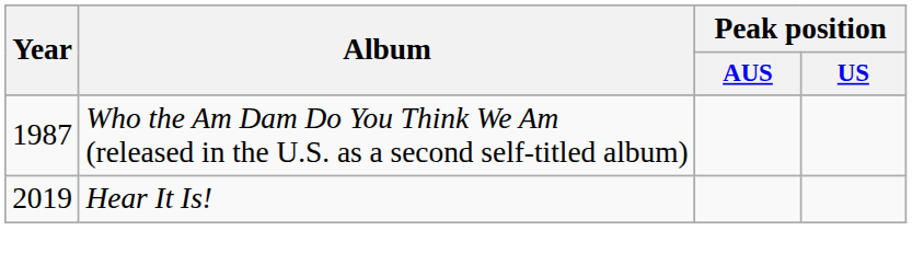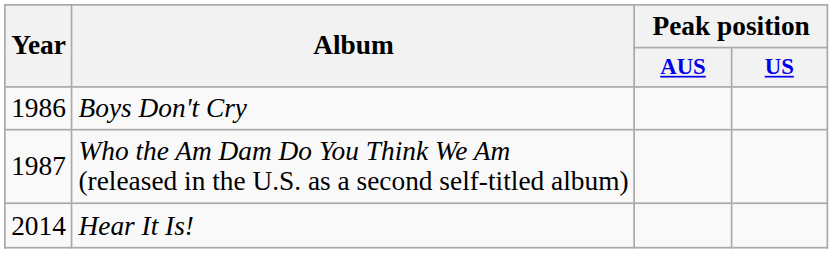+ row: 1986 | Boys Don't Cry
Hear It Is! | Year: 2019 -> 2014
